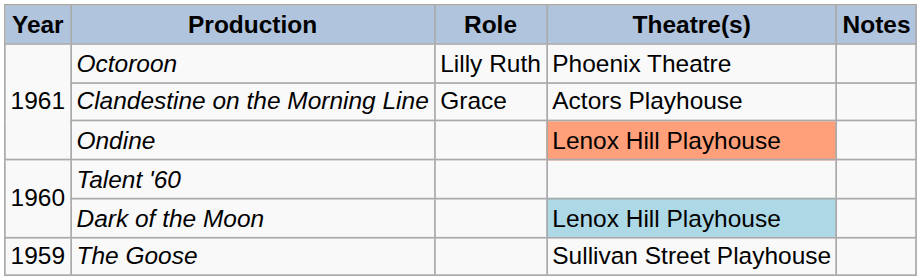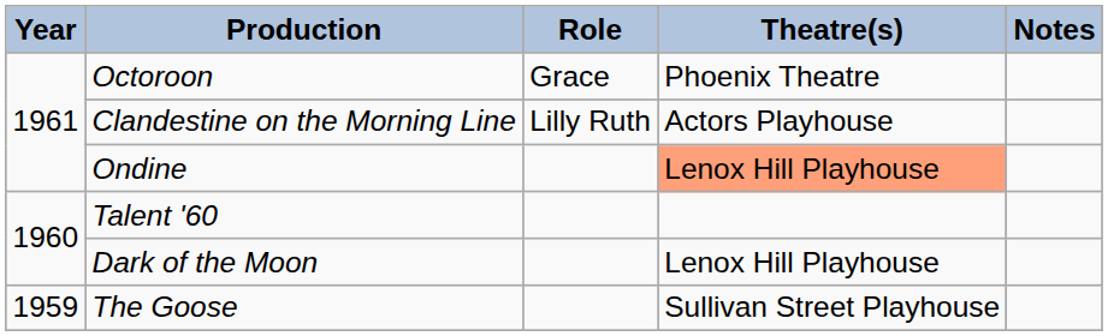Octoroon | Role: Lilly Ruth -> Grace
Clandestine on the Morning Line | Role: Grace -> Lilly Ruth
Dark of the Moon | Theatre(s): lightblue background -> no background
